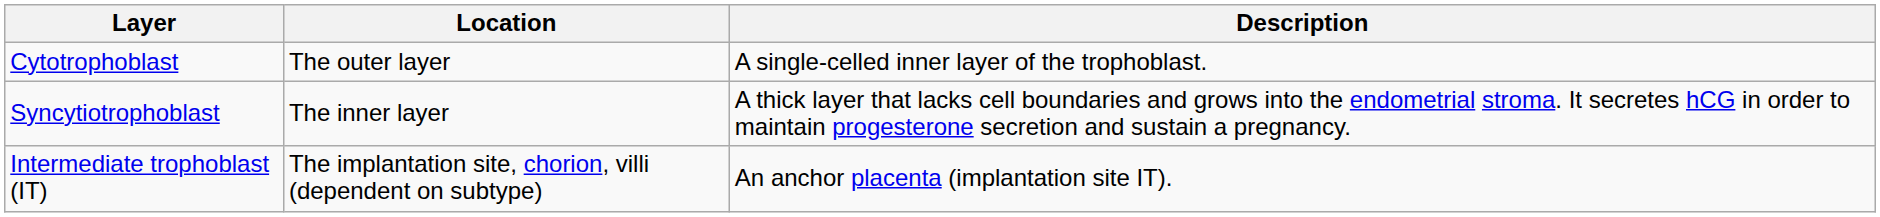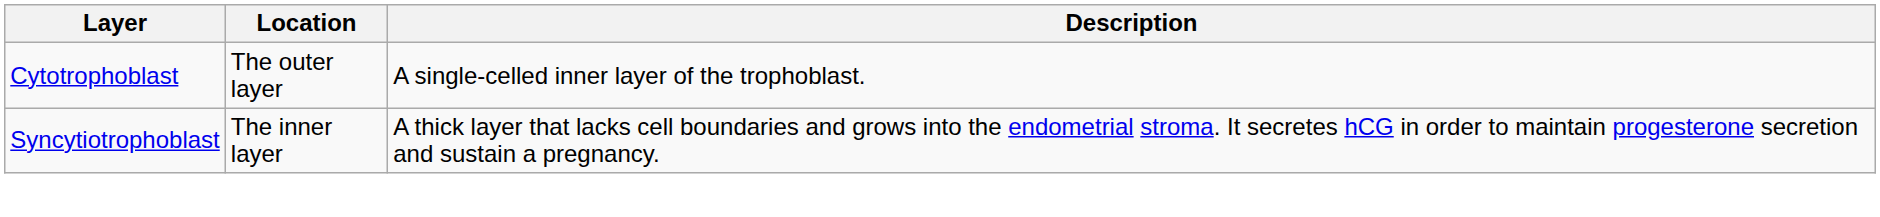- row: Intermediate trophoblast (IT) | The implantation site, chorion, villi (dependent on subtype) | An anchor placenta (implantation site IT).
